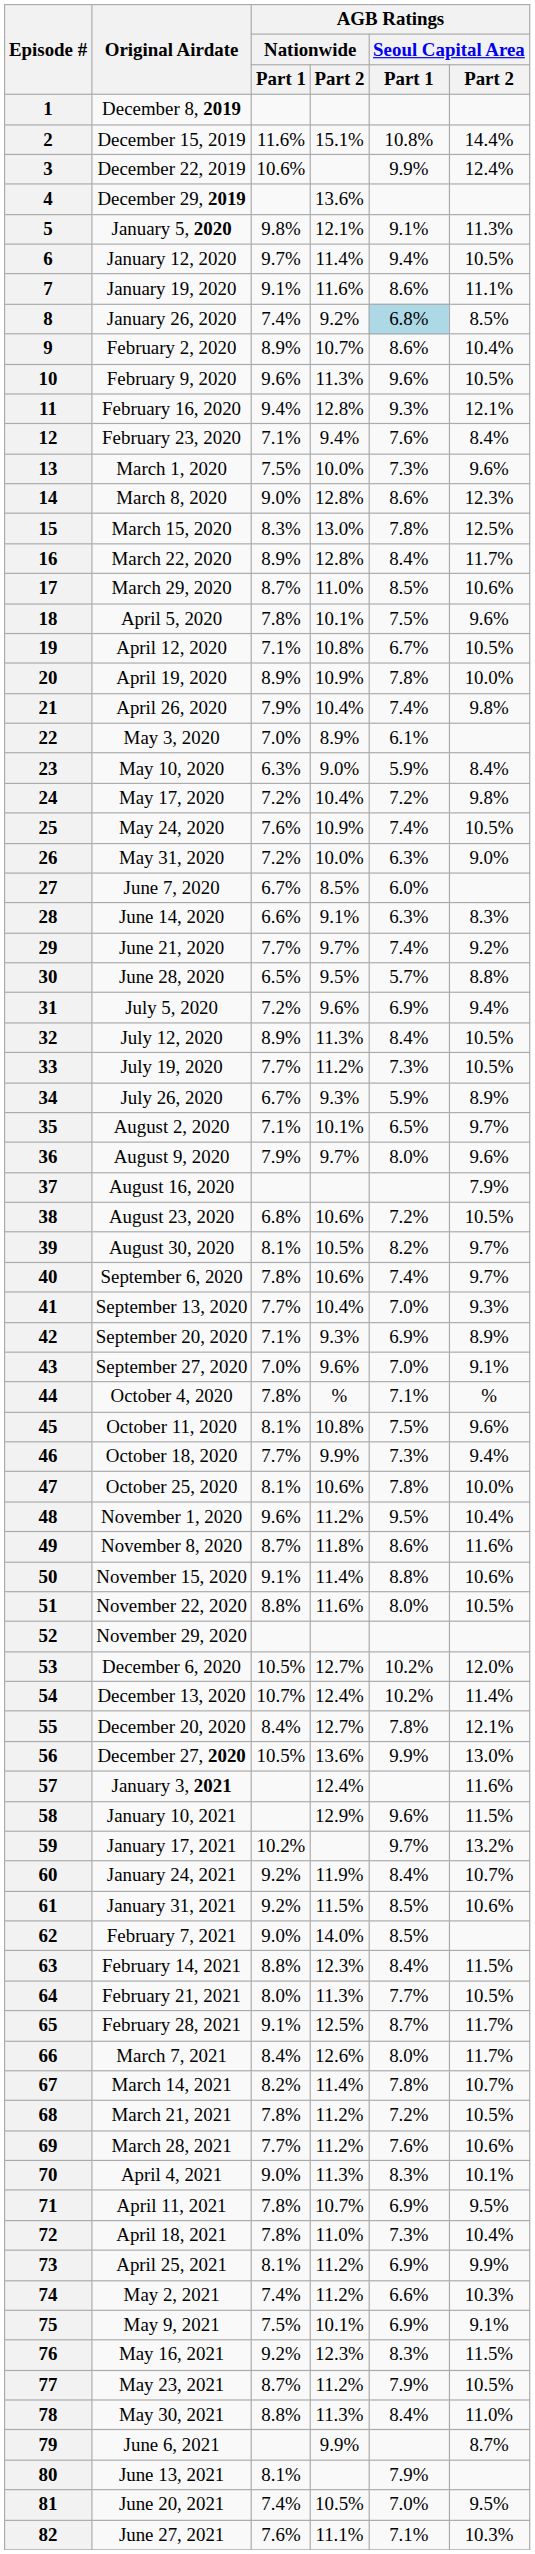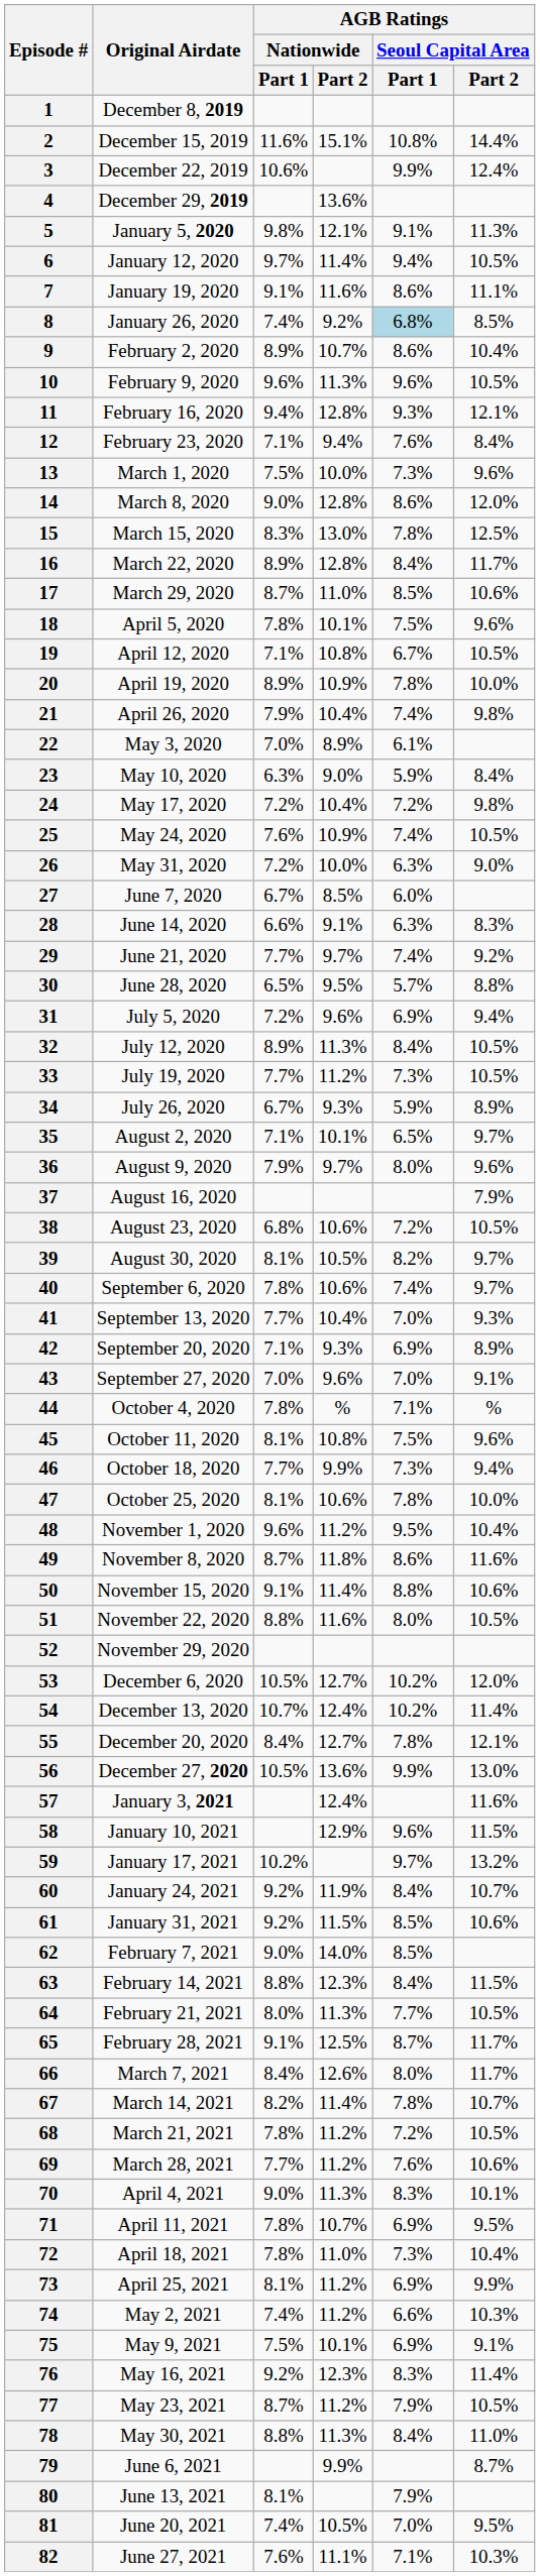14 | AGB Ratings / Seoul Capital Area / Part 2: 12.3% -> 12.0%
76 | AGB Ratings / Seoul Capital Area / Part 2: 11.5% -> 11.4%
